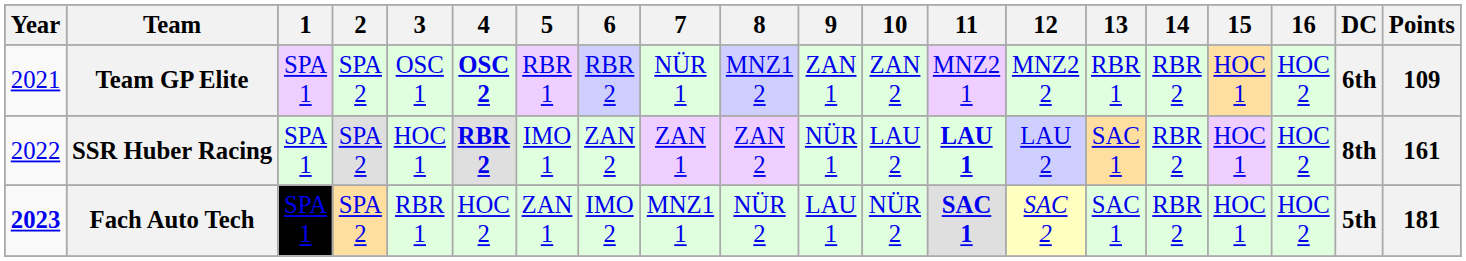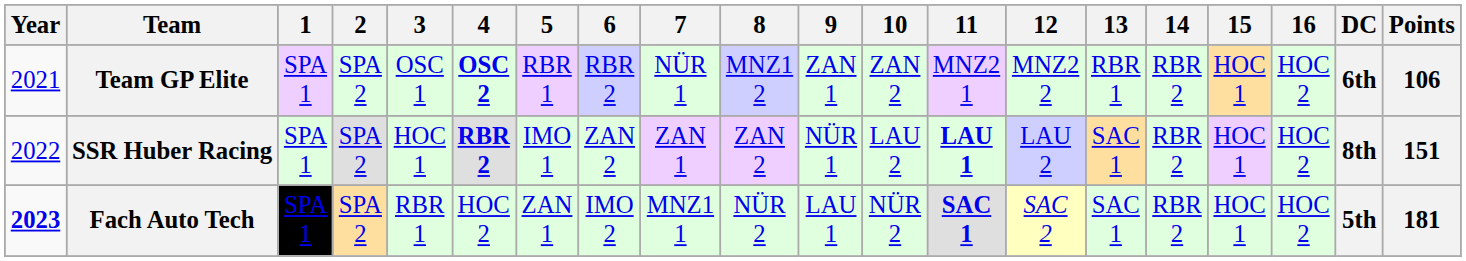Team GP Elite | Points: 109 -> 106
SSR Huber Racing | Points: 161 -> 151
